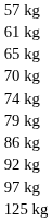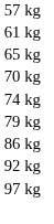- row: 125 kg
